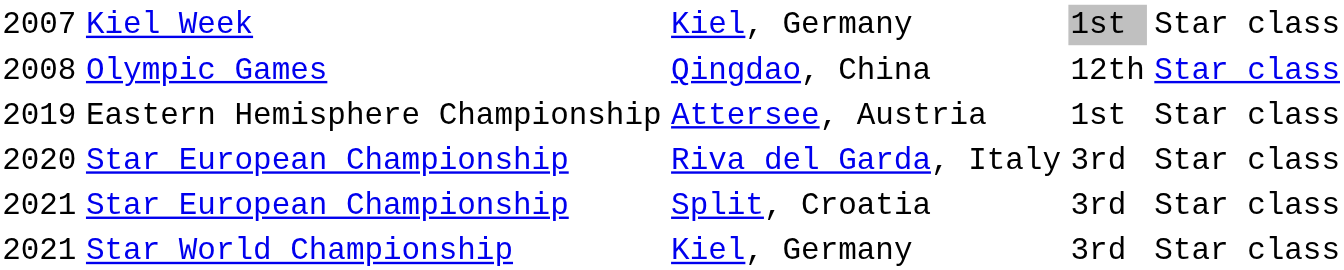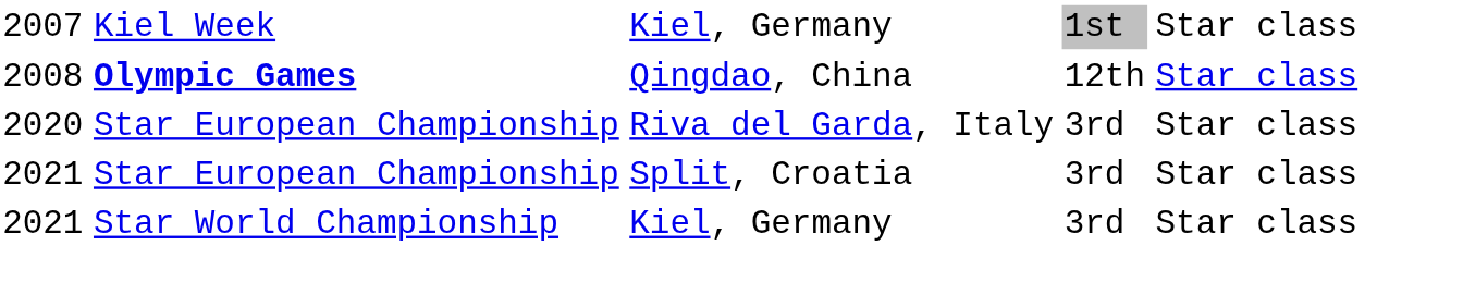Qingdao, China | column 2: normal -> bold
- row: 2019 | Eastern Hemisphere Championship | Attersee, Austria | 1st | Star class
